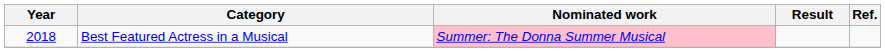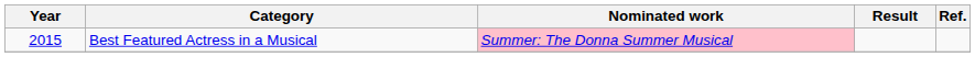Best Featured Actress in a Musical | Year: 2018 -> 2015
